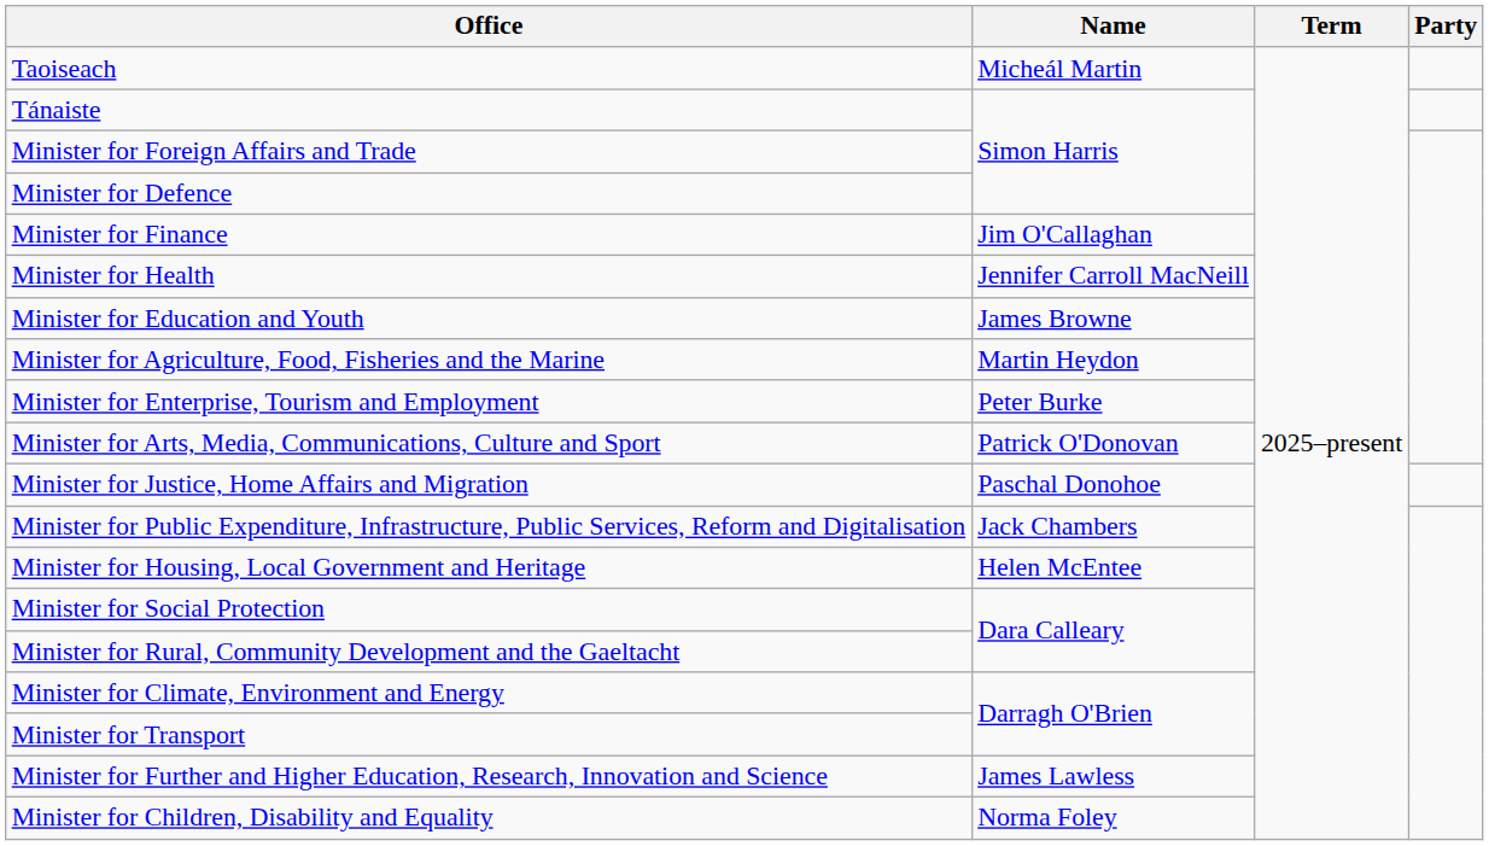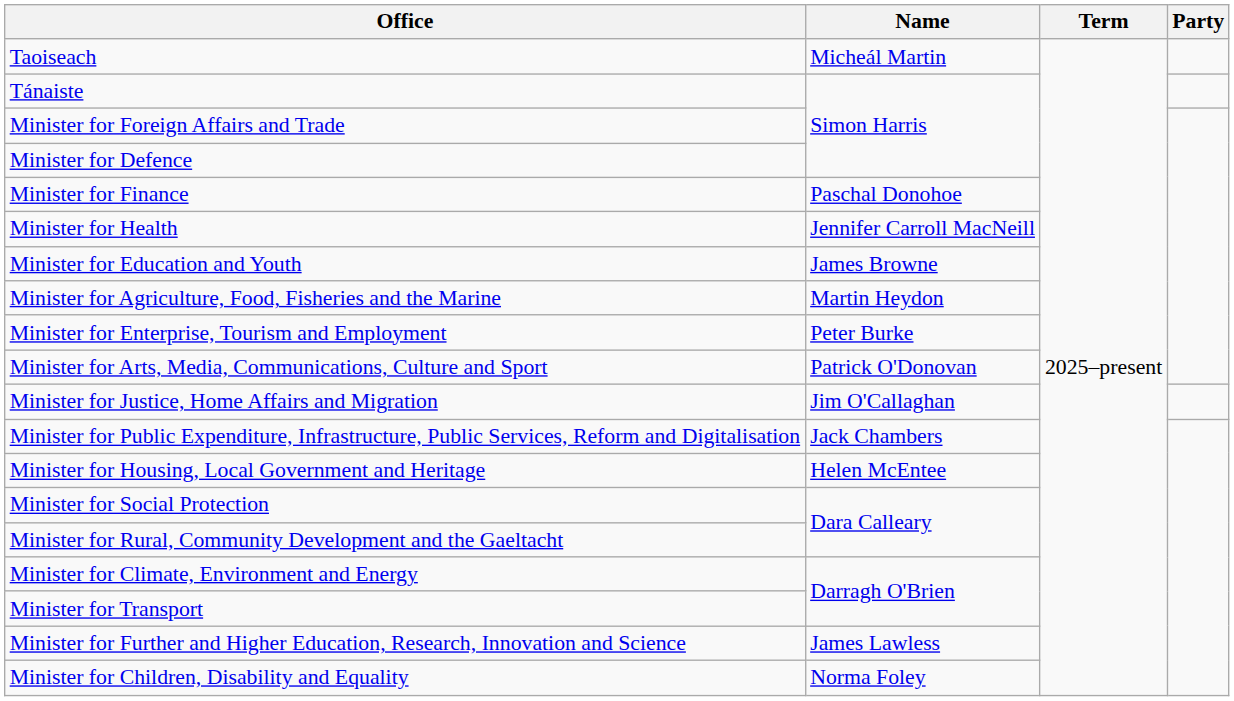Minister for Finance | Name: Jim O'Callaghan -> Paschal Donohoe
Minister for Justice, Home Affairs and Migration | Name: Paschal Donohoe -> Jim O'Callaghan
